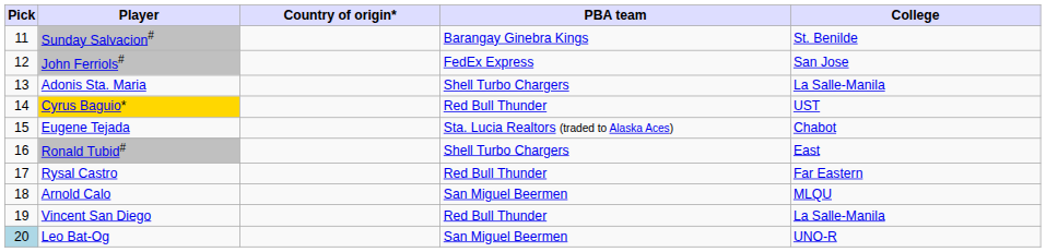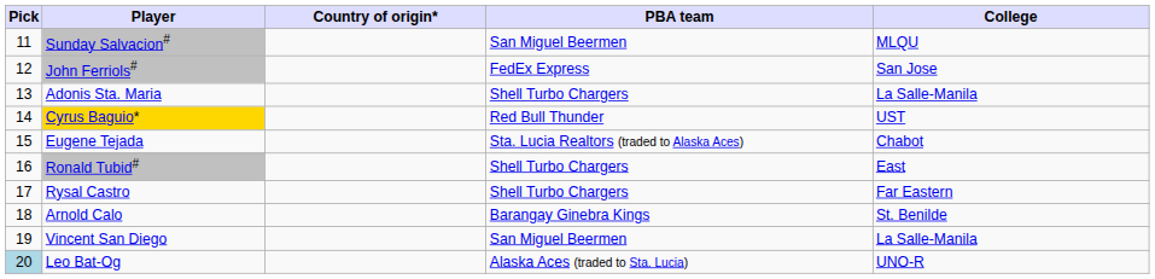Sunday Salvacion# | PBA team: Barangay Ginebra Kings -> San Miguel Beermen
Sunday Salvacion# | College: St. Benilde -> MLQU
Rysal Castro | PBA team: Red Bull Thunder -> Shell Turbo Chargers
Arnold Calo | PBA team: San Miguel Beermen -> Barangay Ginebra Kings
Arnold Calo | College: MLQU -> St. Benilde
Vincent San Diego | PBA team: Red Bull Thunder -> San Miguel Beermen
Leo Bat-Og | PBA team: San Miguel Beermen -> Alaska Aces (traded to Sta. Lucia)
